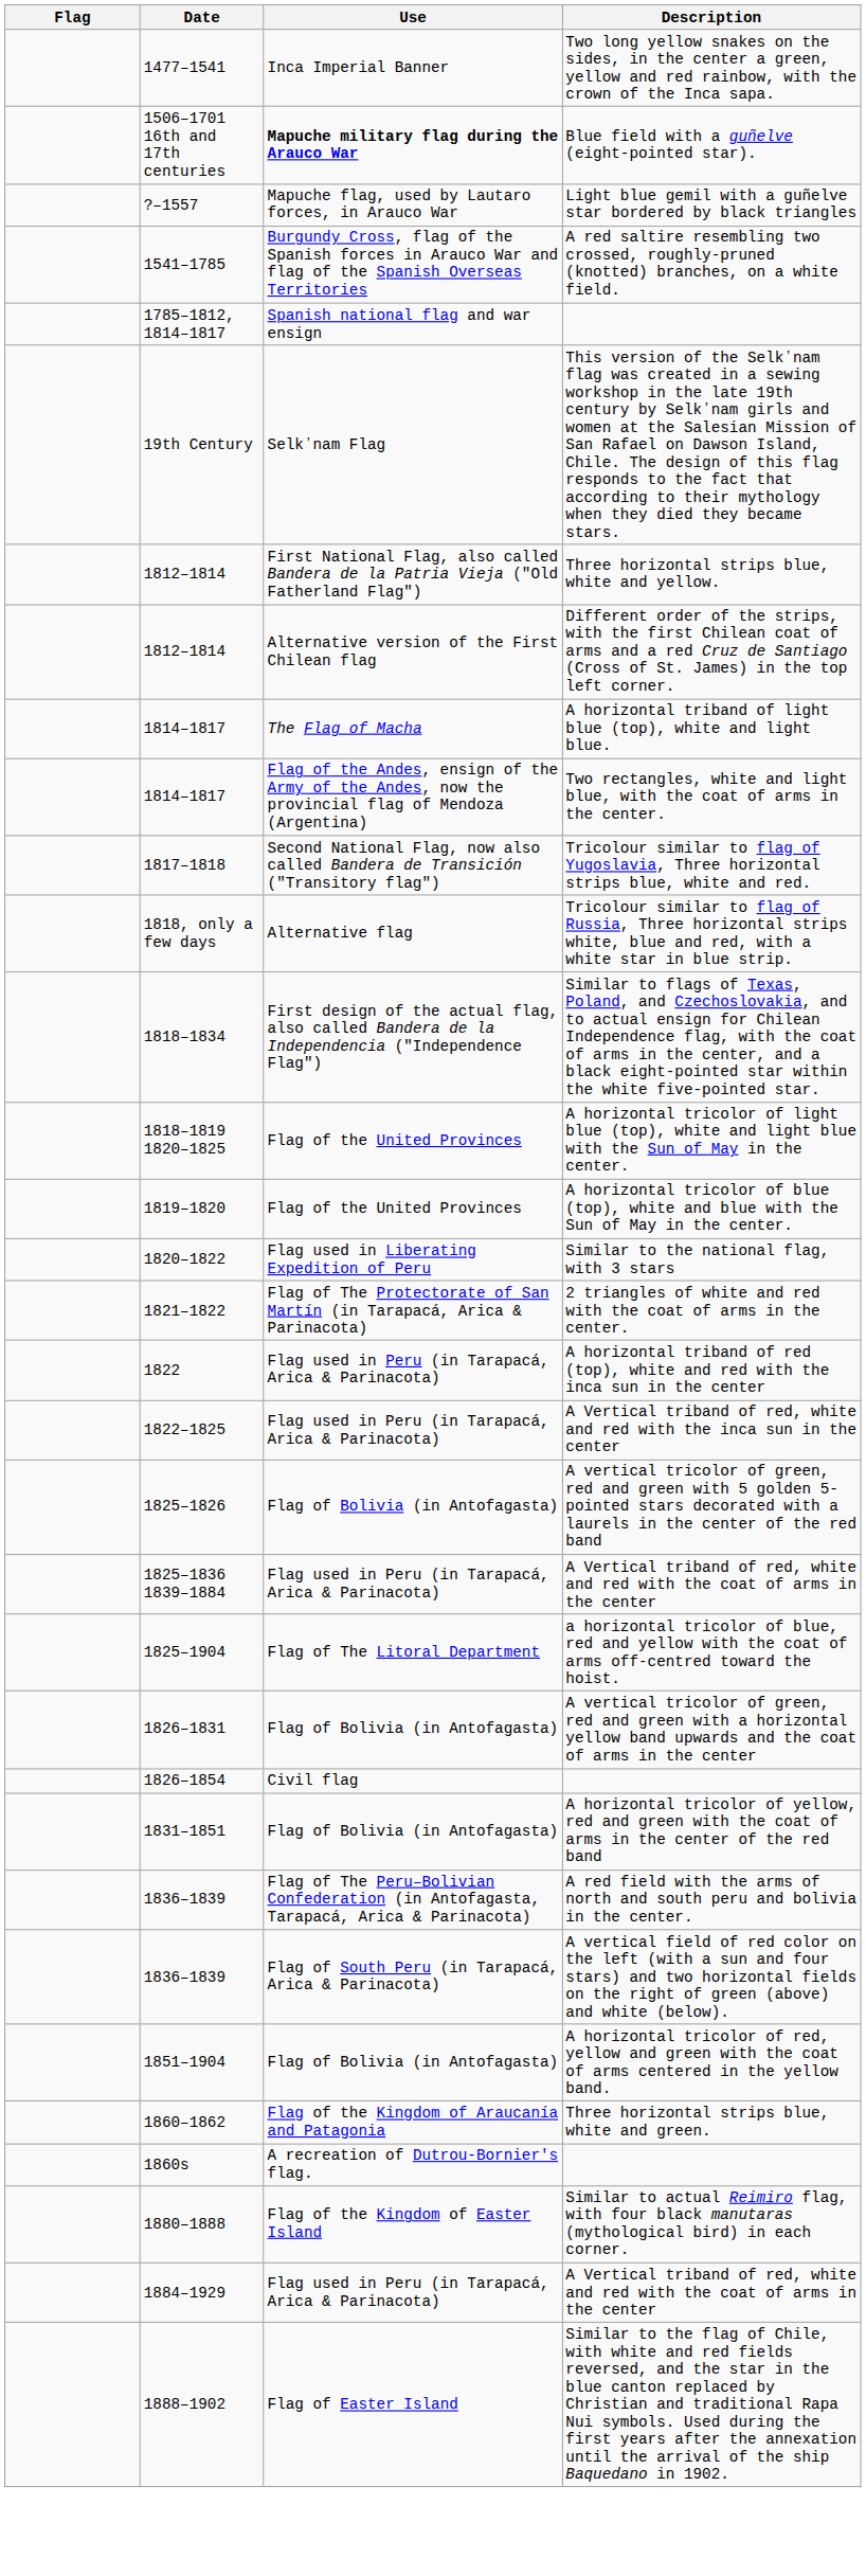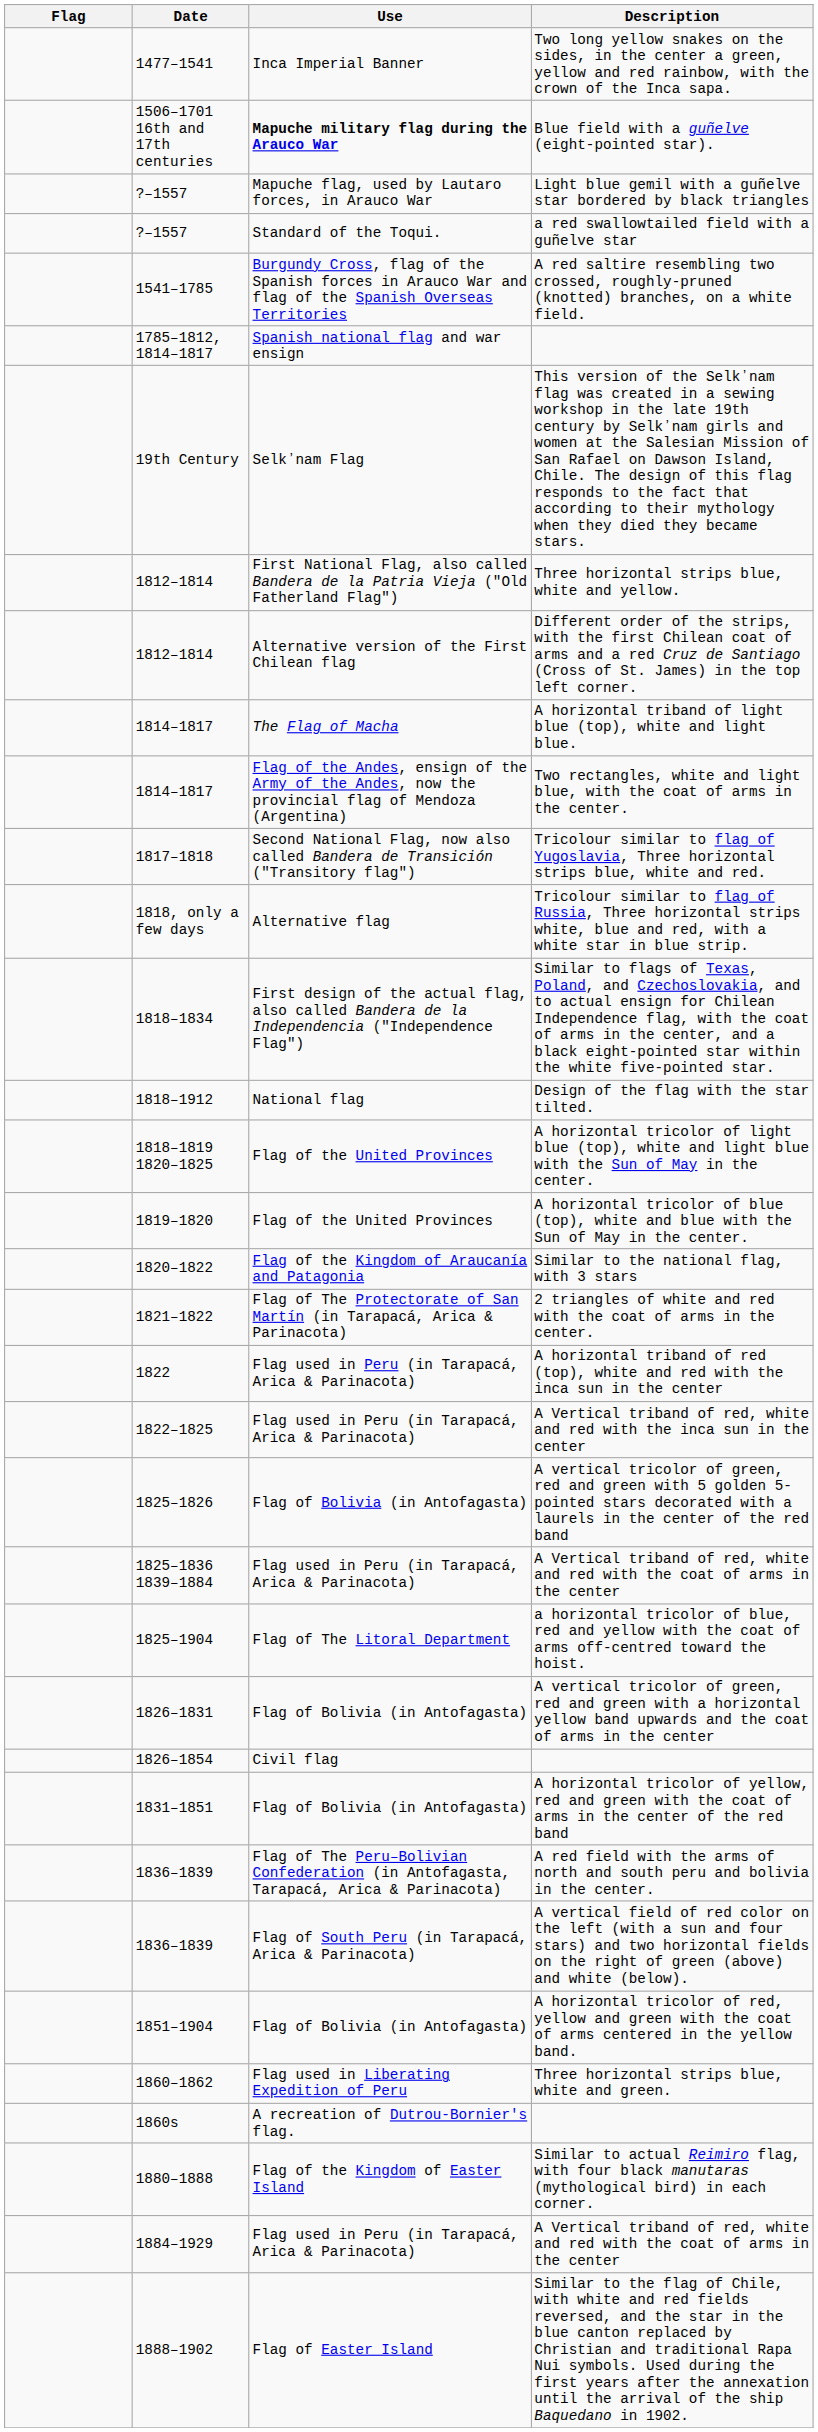+ row: ?–1557 | Standard of the Toqui. | a red swallowtailed field with a guñelve star
+ row: 1818–1912 | National flag | Design of the flag with the star tilted.
Similar to the national flag, with 3 stars | Use: Flag used in Liberating Expedition of Peru -> Flag of the Kingdom of Araucanía and Patagonia
Three horizontal strips blue, white and green. | Use: Flag of the Kingdom of Araucanía and Patagonia -> Flag used in Liberating Expedition of Peru
